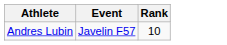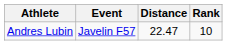+ column: Distance | 22.47
